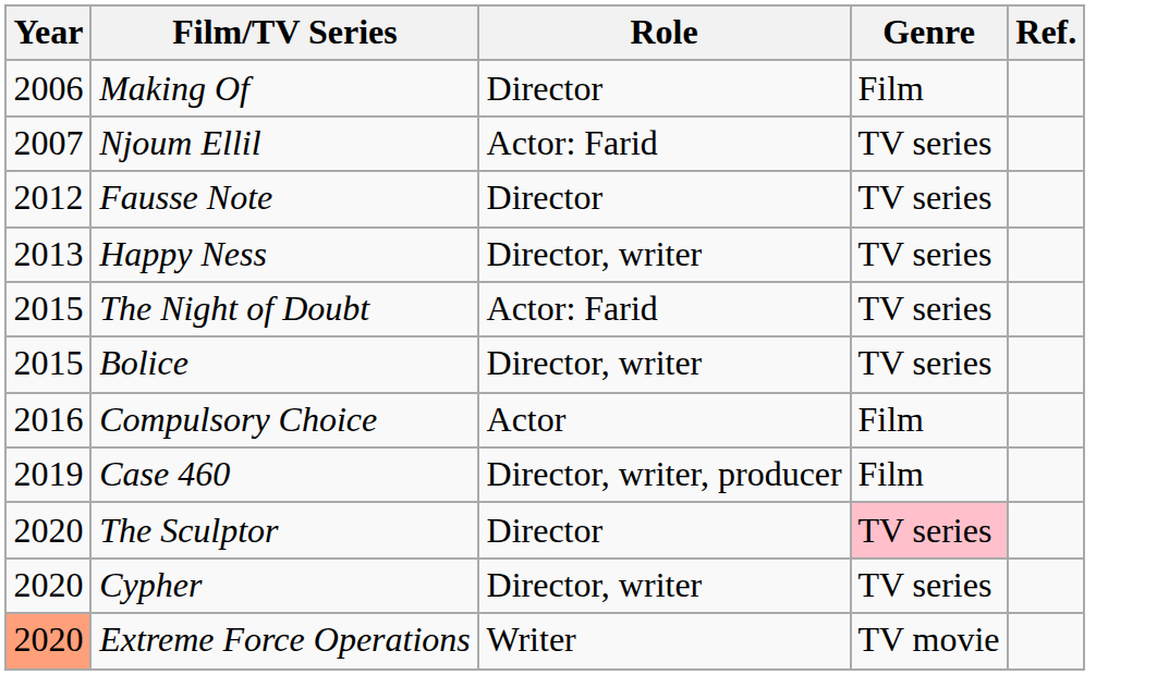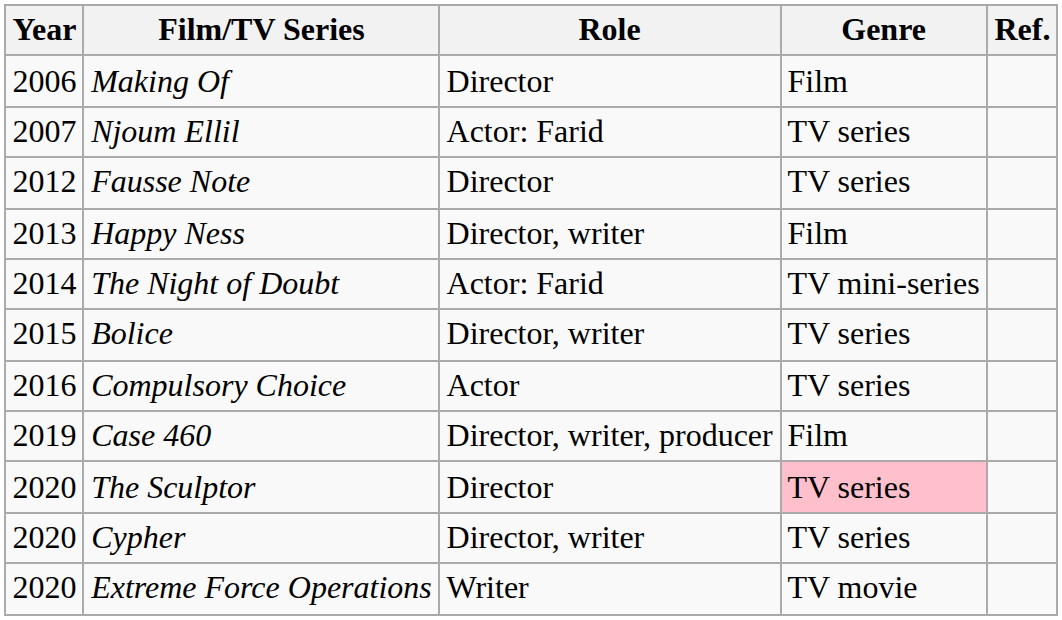Happy Ness | Genre: TV series -> Film
The Night of Doubt | Year: 2015 -> 2014
The Night of Doubt | Genre: TV series -> TV mini-series
Compulsory Choice | Genre: Film -> TV series
Extreme Force Operations | Year: lightsalmon background -> no background
